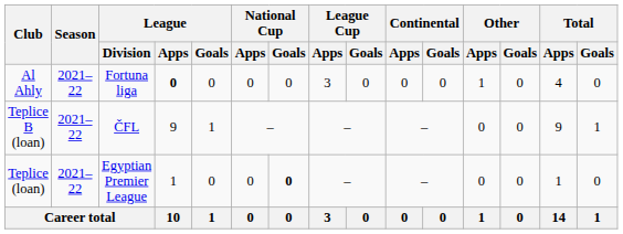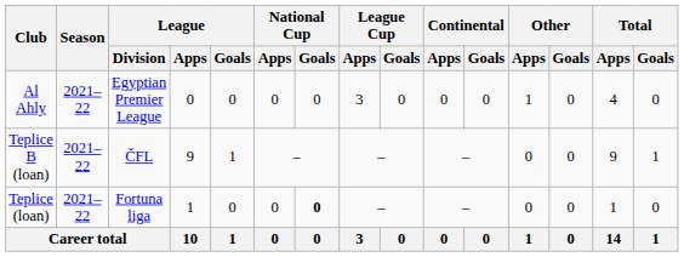Al Ahly | League / Division: Fortuna liga -> Egyptian Premier League
Al Ahly | League / Apps: bold -> normal
Teplice (loan) | League / Division: Egyptian Premier League -> Fortuna liga
